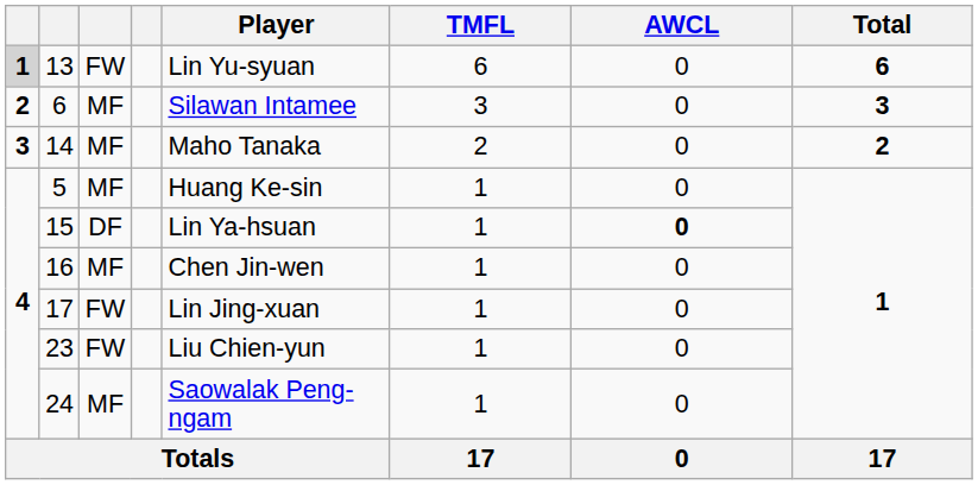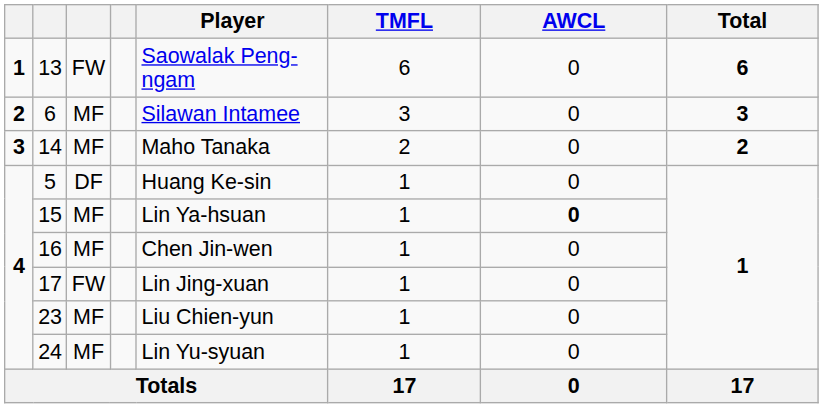13 | column 1: lightgrey background -> no background
13 | Player: Lin Yu-syuan -> Saowalak Peng-ngam
5 | column 3: MF -> DF
15 | column 3: DF -> MF
23 | column 3: FW -> MF
24 | Player: Saowalak Peng-ngam -> Lin Yu-syuan
